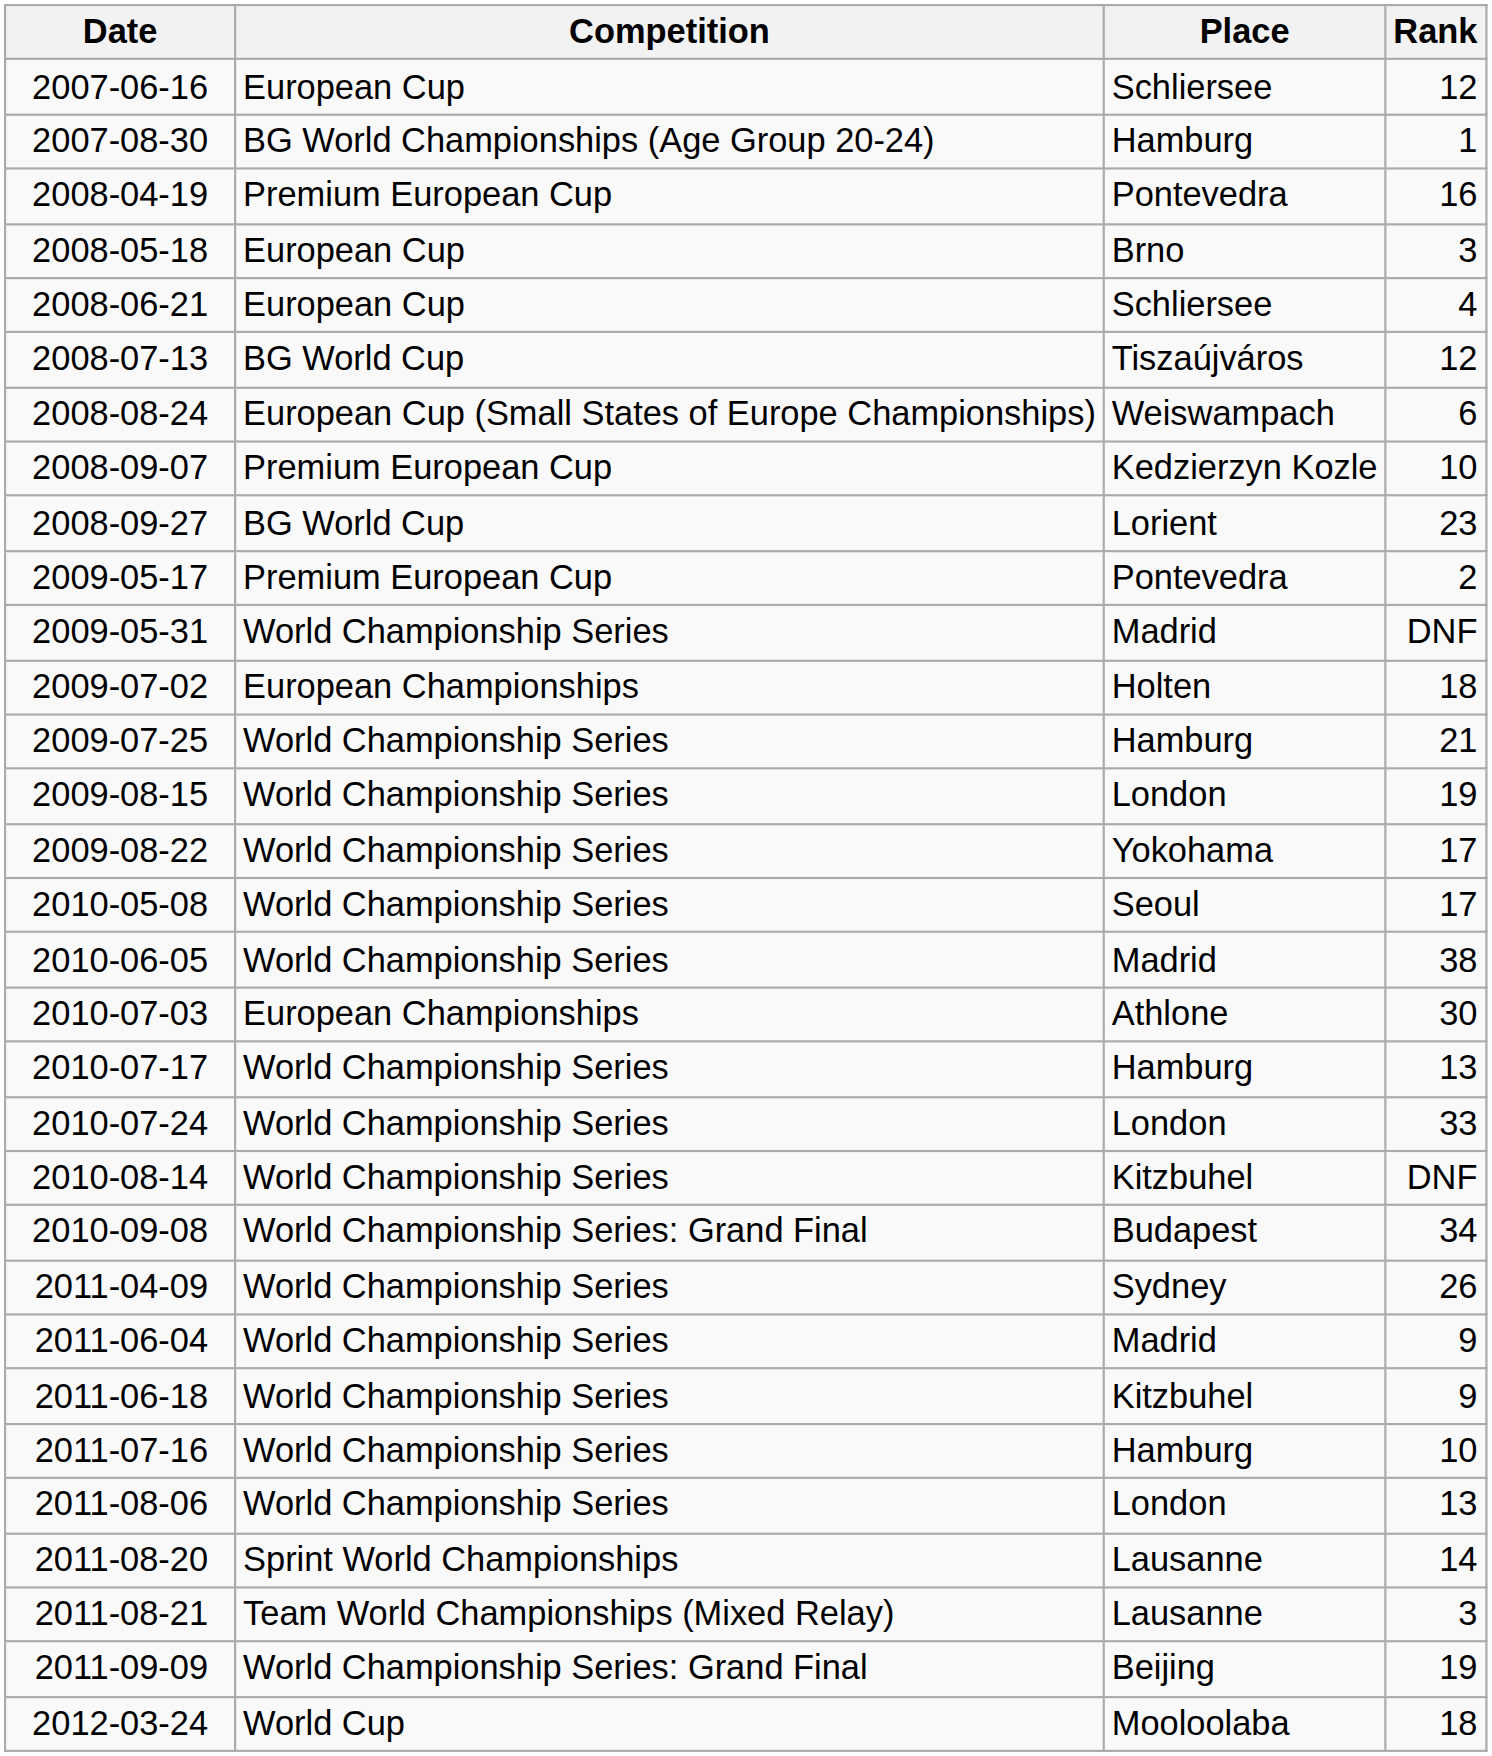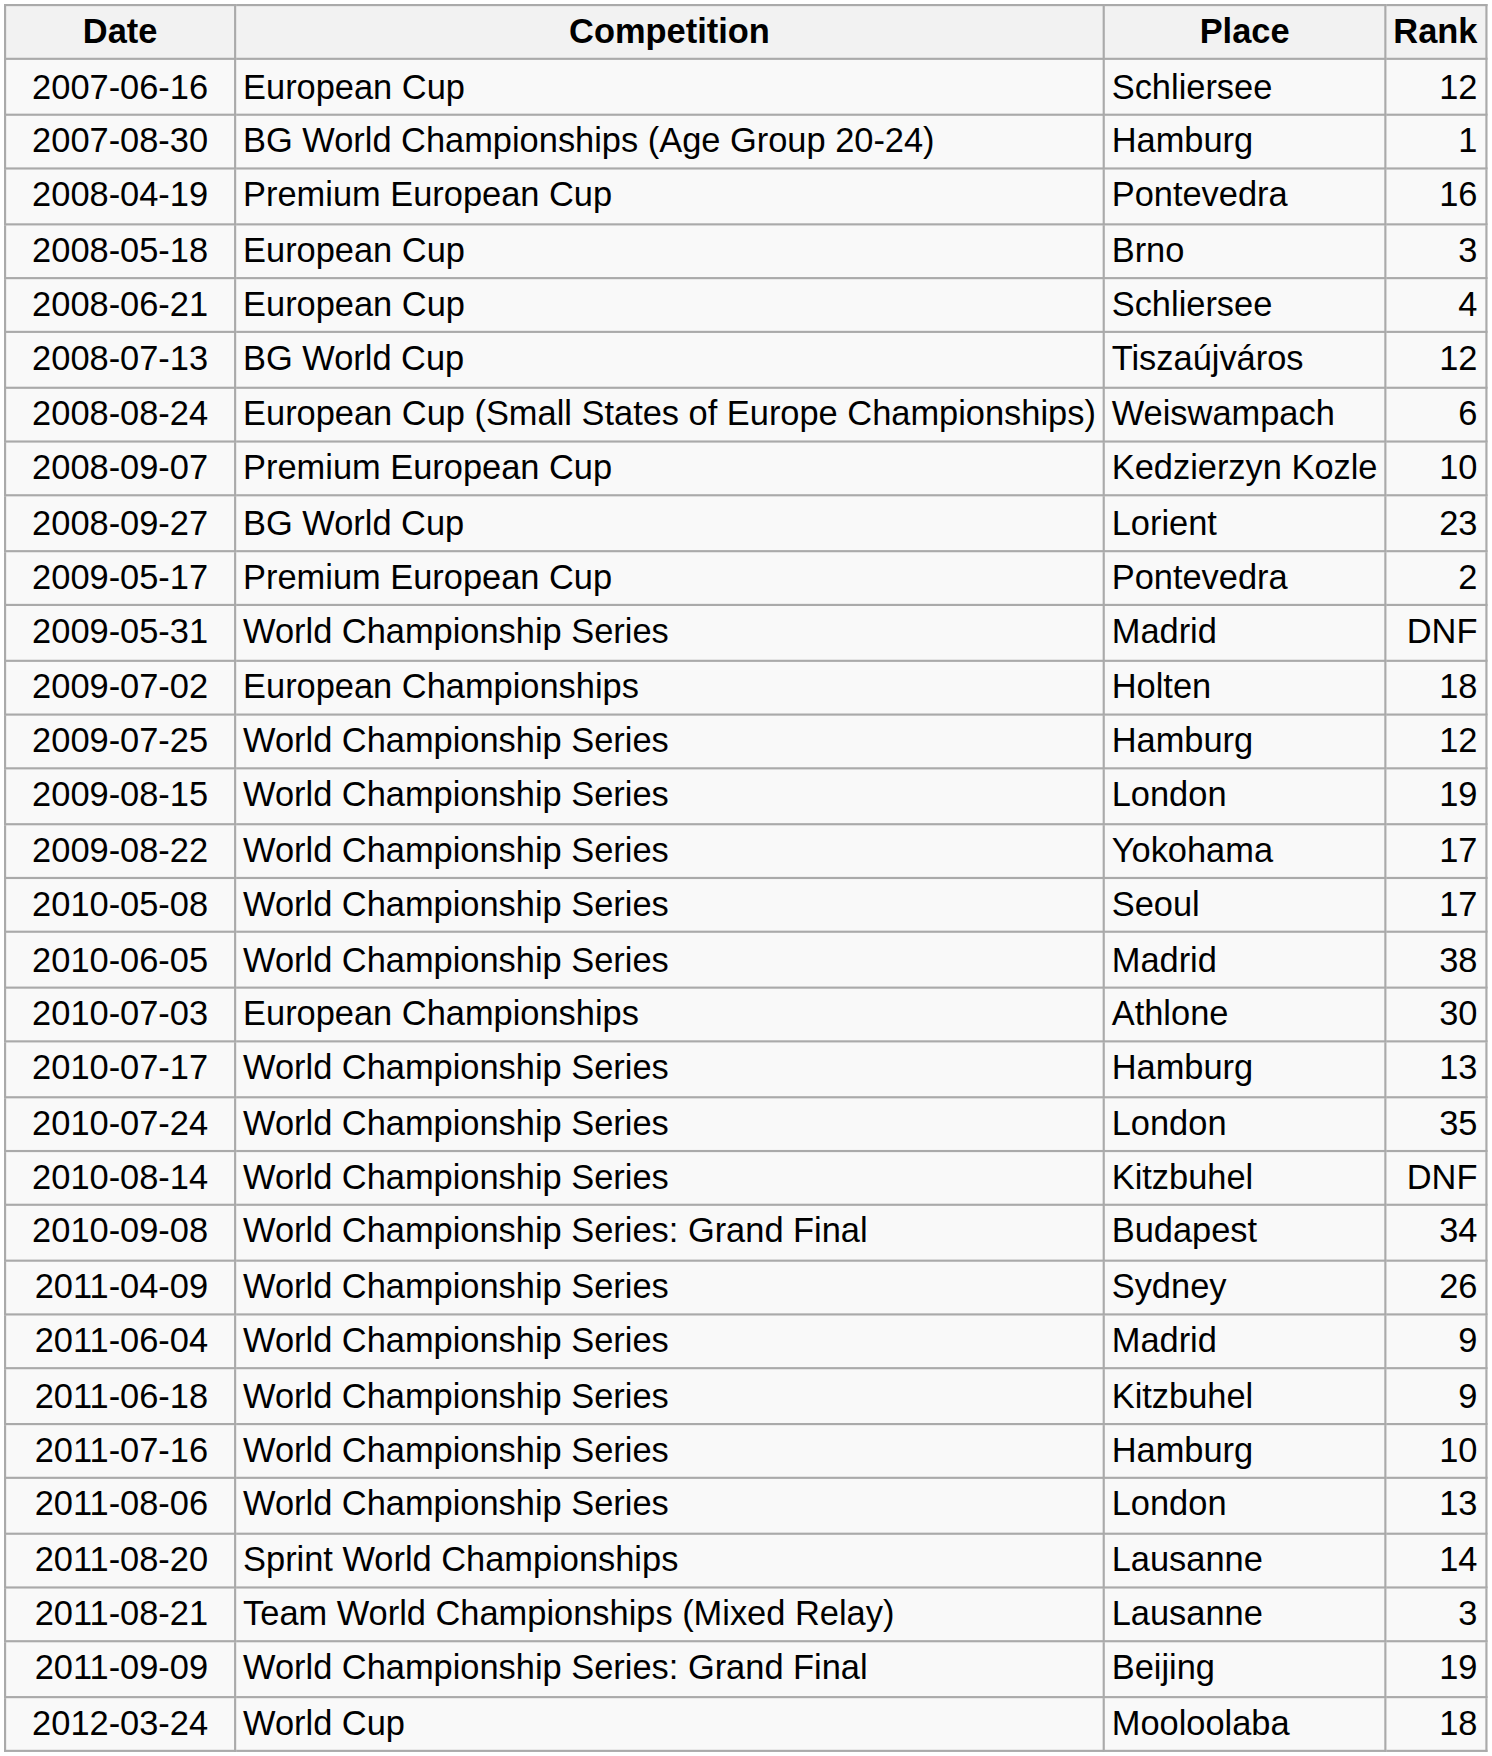2009-07-25 | Rank: 21 -> 12
2010-07-24 | Rank: 33 -> 35
